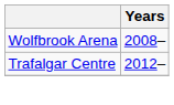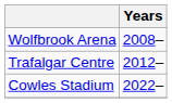+ row: Cowles Stadium | 2022–
